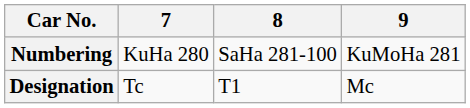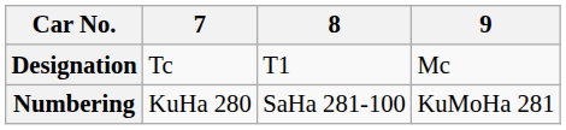rows swapped: Designation <-> Numbering
